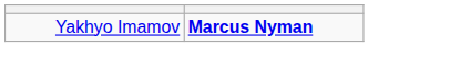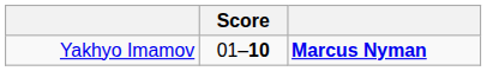+ column: Score | 01–10
